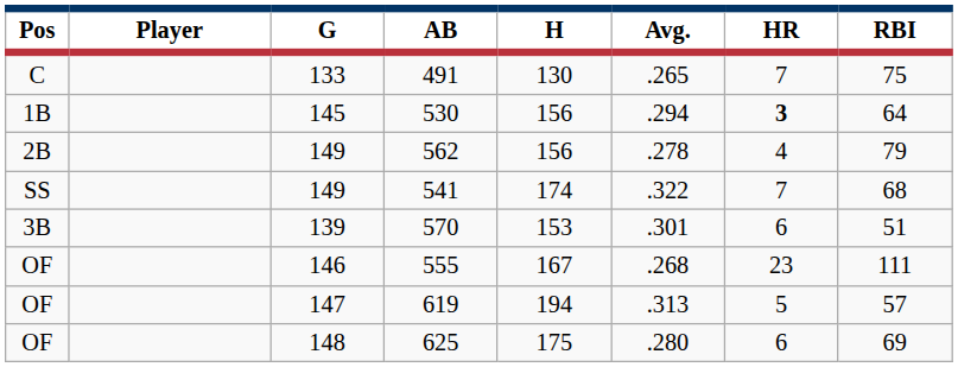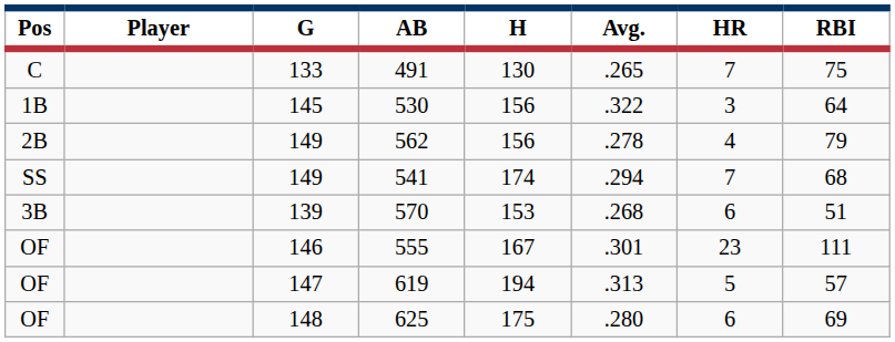530 | Avg.: .294 -> .322
530 | HR: bold -> normal
541 | Avg.: .322 -> .294
570 | Avg.: .301 -> .268
555 | Avg.: .268 -> .301
